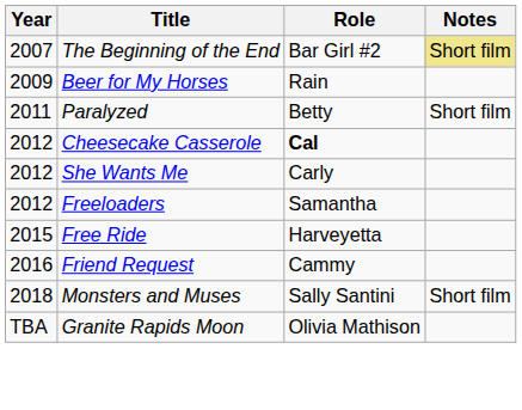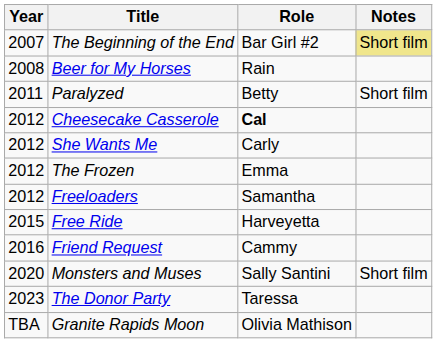Beer for My Horses | Year: 2009 -> 2008
+ row: 2012 | The Frozen | Emma
Monsters and Muses | Year: 2018 -> 2020
+ row: 2023 | The Donor Party | Taressa
